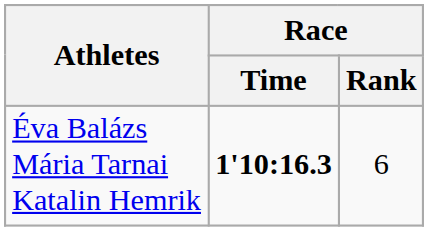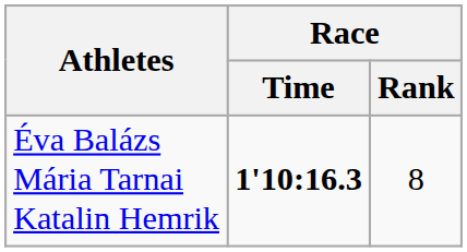Éva Balázs Mária Tarnai Katalin Hemrik | Race / Rank: 6 -> 8
